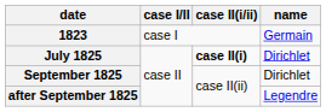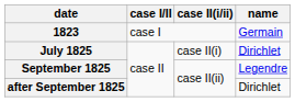July 1825 | case II(i/ii): bold -> normal
September 1825 | name: Dirichlet -> Legendre
after September 1825 | name: Legendre -> Dirichlet
